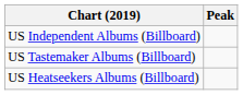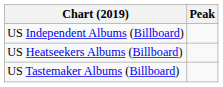rows swapped: US Heatseekers Albums (Billboard) <-> US Tastemaker Albums (Billboard)
